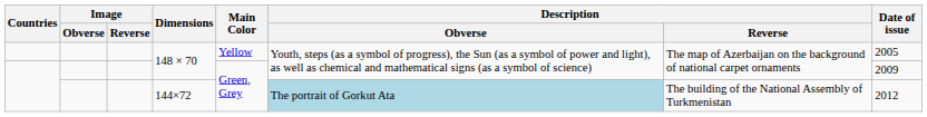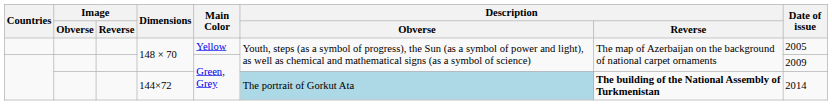144×72 | Description / Reverse: normal -> bold
144×72 | Date of issue: 2012 -> 2014
